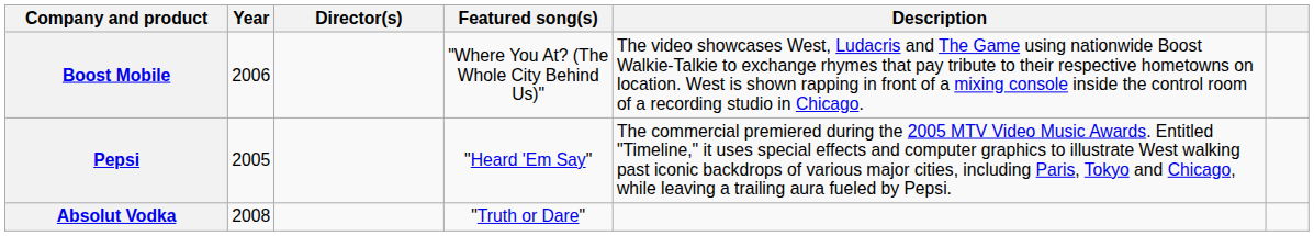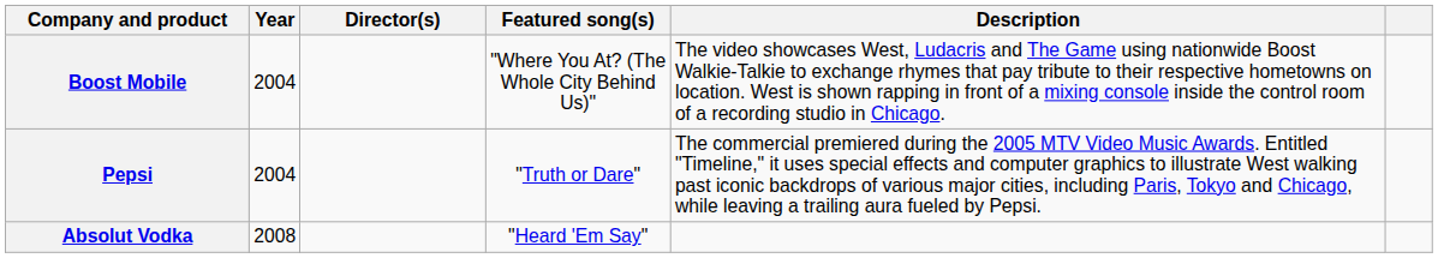Boost Mobile | Year: 2006 -> 2004
Pepsi | Year: 2005 -> 2004
Pepsi | Featured song(s): "Heard 'Em Say" -> "Truth or Dare"
Absolut Vodka | Featured song(s): "Truth or Dare" -> "Heard 'Em Say"
